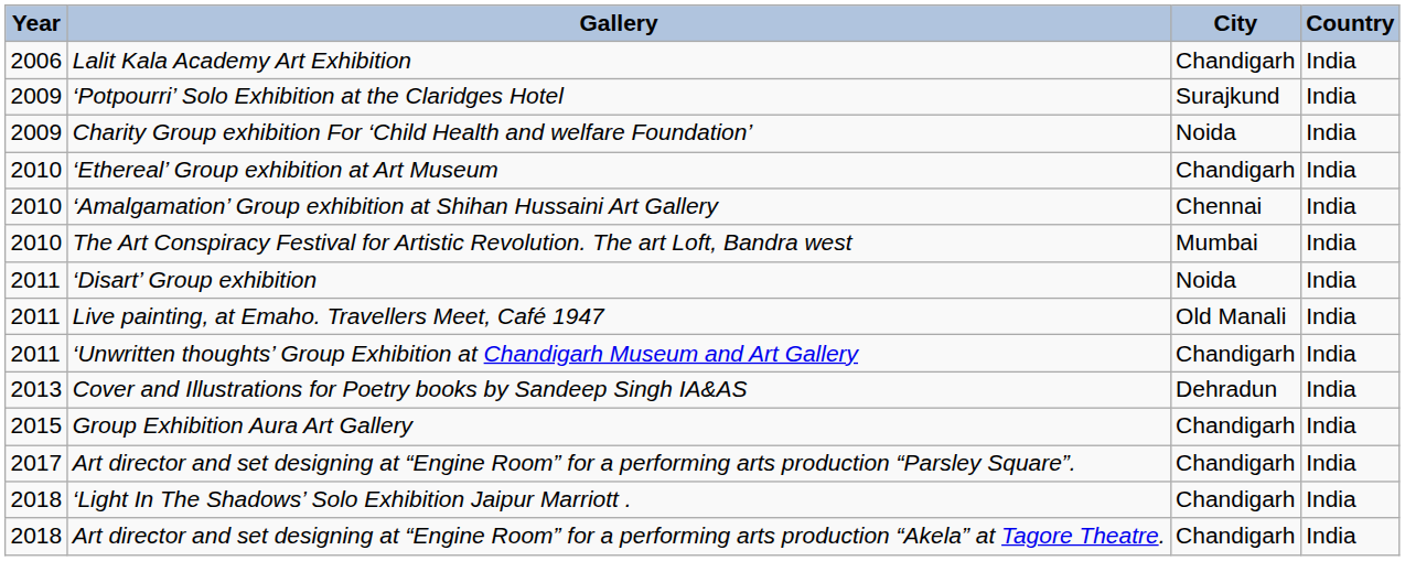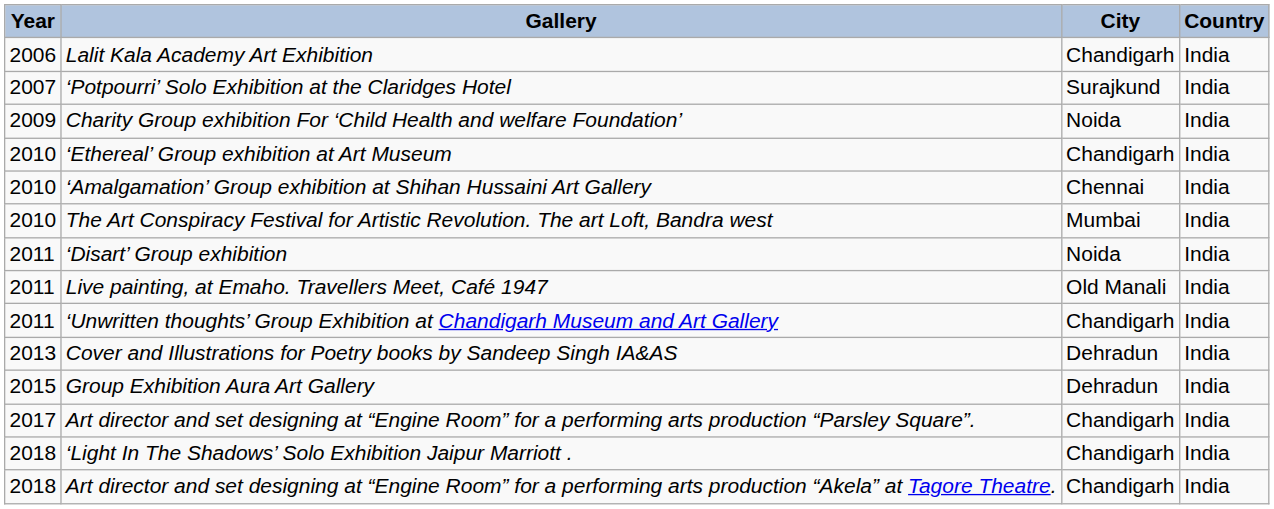‘Potpourri’ Solo Exhibition at the Claridges Hotel | Year: 2009 -> 2007
Group Exhibition Aura Art Gallery | City: Chandigarh -> Dehradun
